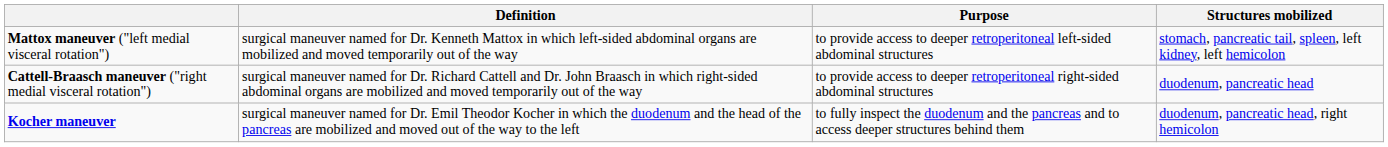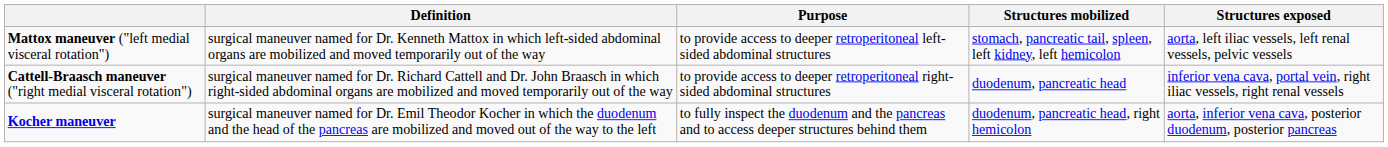+ column: Structures exposed | aorta, left iliac vessels, left renal vessels, pelvic vessels | inferior vena cava, portal vein, right iliac vessels, right renal vessels | aorta, inferior vena cava, posterior duodenum, posterior pancreas
